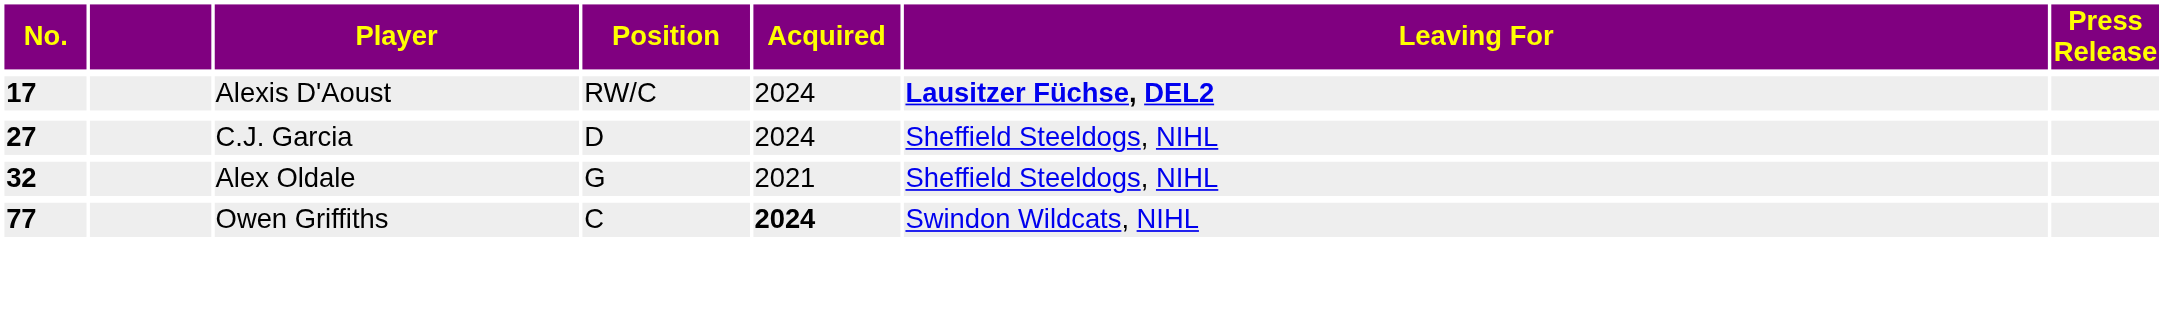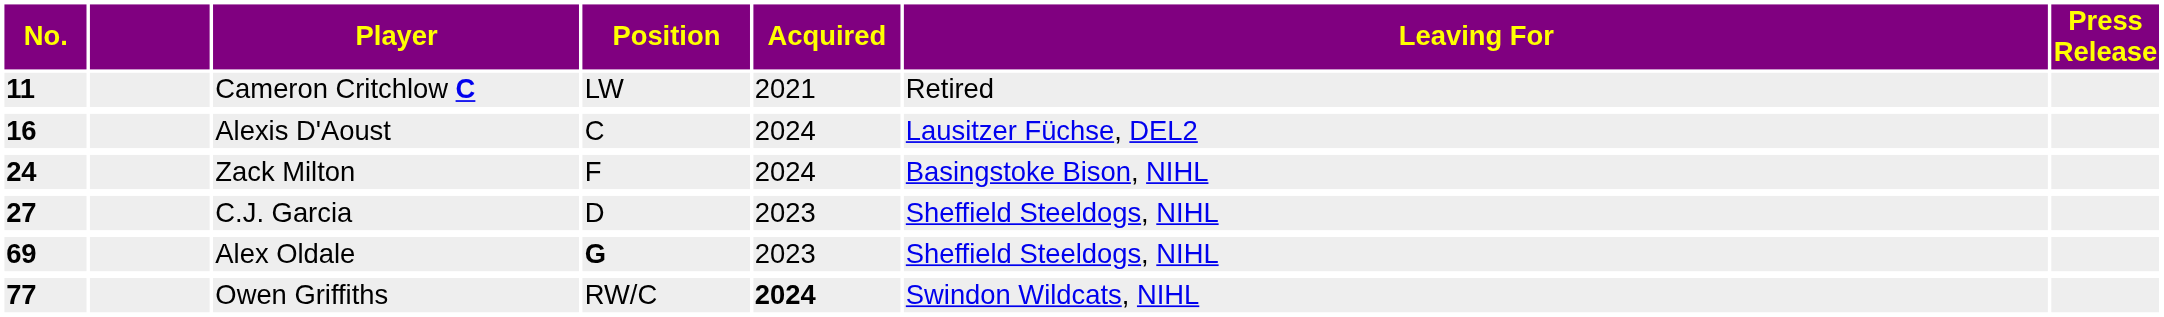+ row: 11 | Cameron Critchlow C | LW | 2021 | Retired
Alexis D'Aoust | No.: 17 -> 16
Alexis D'Aoust | Position: RW/C -> C
Alexis D'Aoust | Leaving For: bold -> normal
+ row: 24 | Zack Milton | F | 2024 | Basingstoke Bison, NIHL
C.J. Garcia | Acquired: 2024 -> 2023
Alex Oldale | No.: 32 -> 69
Alex Oldale | Position: normal -> bold
Alex Oldale | Acquired: 2021 -> 2023
Owen Griffiths | Position: C -> RW/C
